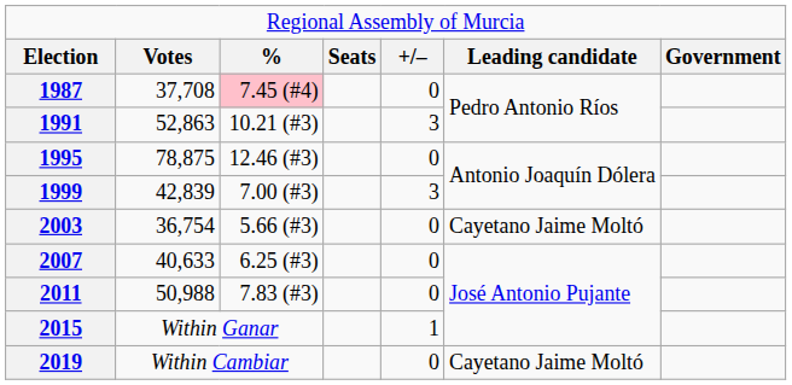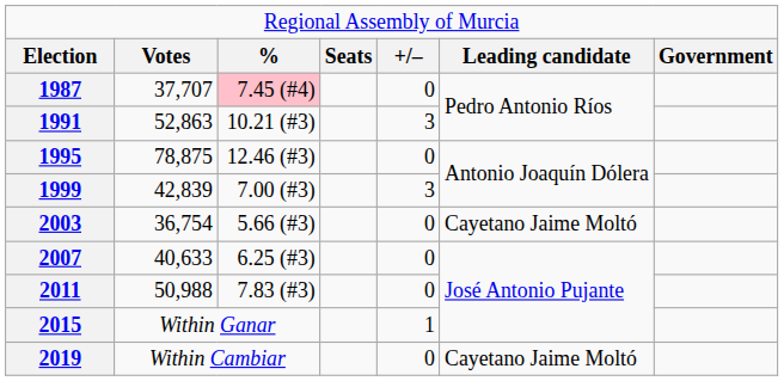1987 | column 2: 37,708 -> 37,707
